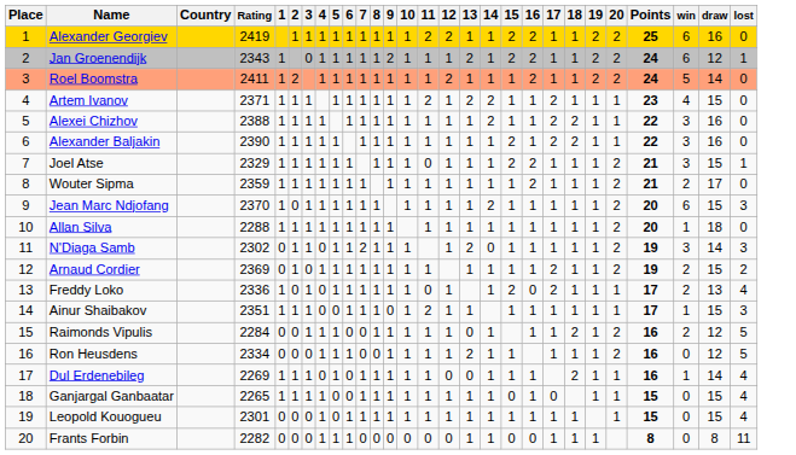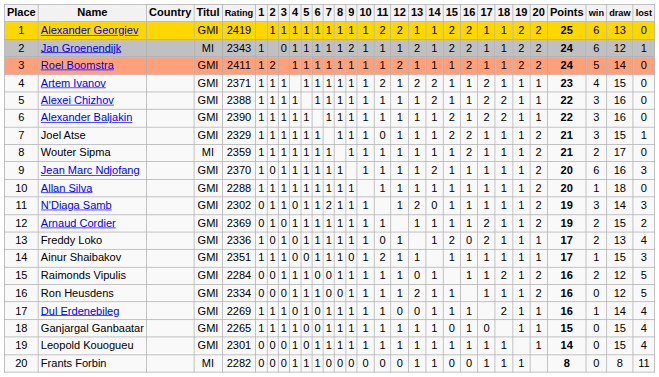+ column: Titul | GMI | MI | GMI | GMI | GMI | GMI | GMI | MI | GMI | GMI | GMI | GMI | GMI | GMI | GMI | GMI | GMI | GMI | GMI | MI
Alexander Georgiev | draw: 16 -> 13
Jean Marc Ndjofang | draw: 15 -> 16
Leopold Kouogueu | Points: 15 -> 14
